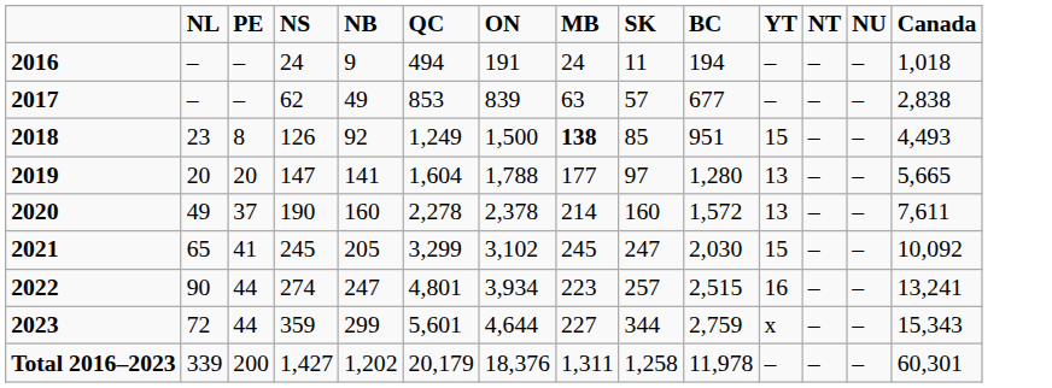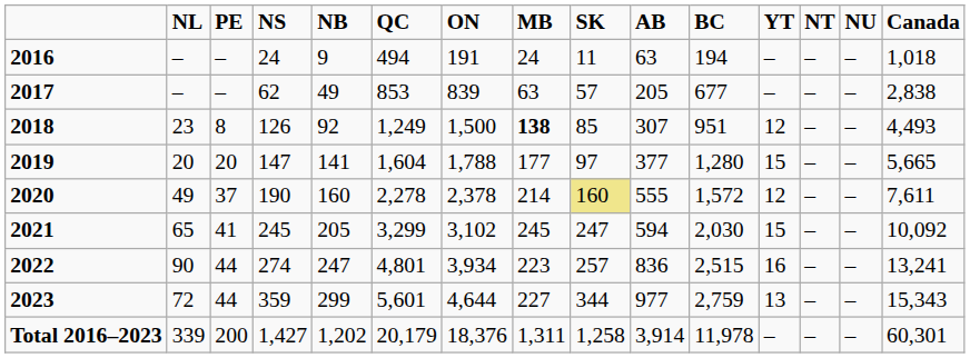+ column: AB | 63 | 205 | 307 | 377 | 555 | 594 | 836 | 977 | 3,914
2018 | YT: 15 -> 12
2019 | YT: 13 -> 15
2020 | SK: no background -> khaki background
2020 | YT: 13 -> 12
2023 | YT: x -> 13
